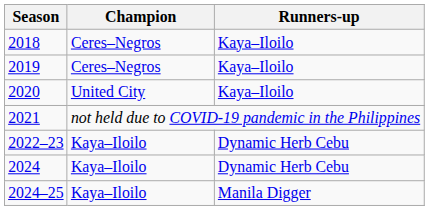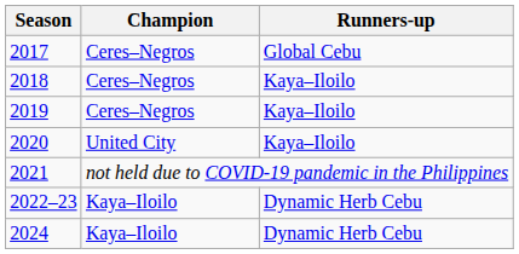+ row: 2017 | Ceres–Negros | Global Cebu
- row: 2024–25 | Kaya–Iloilo | Manila Digger
